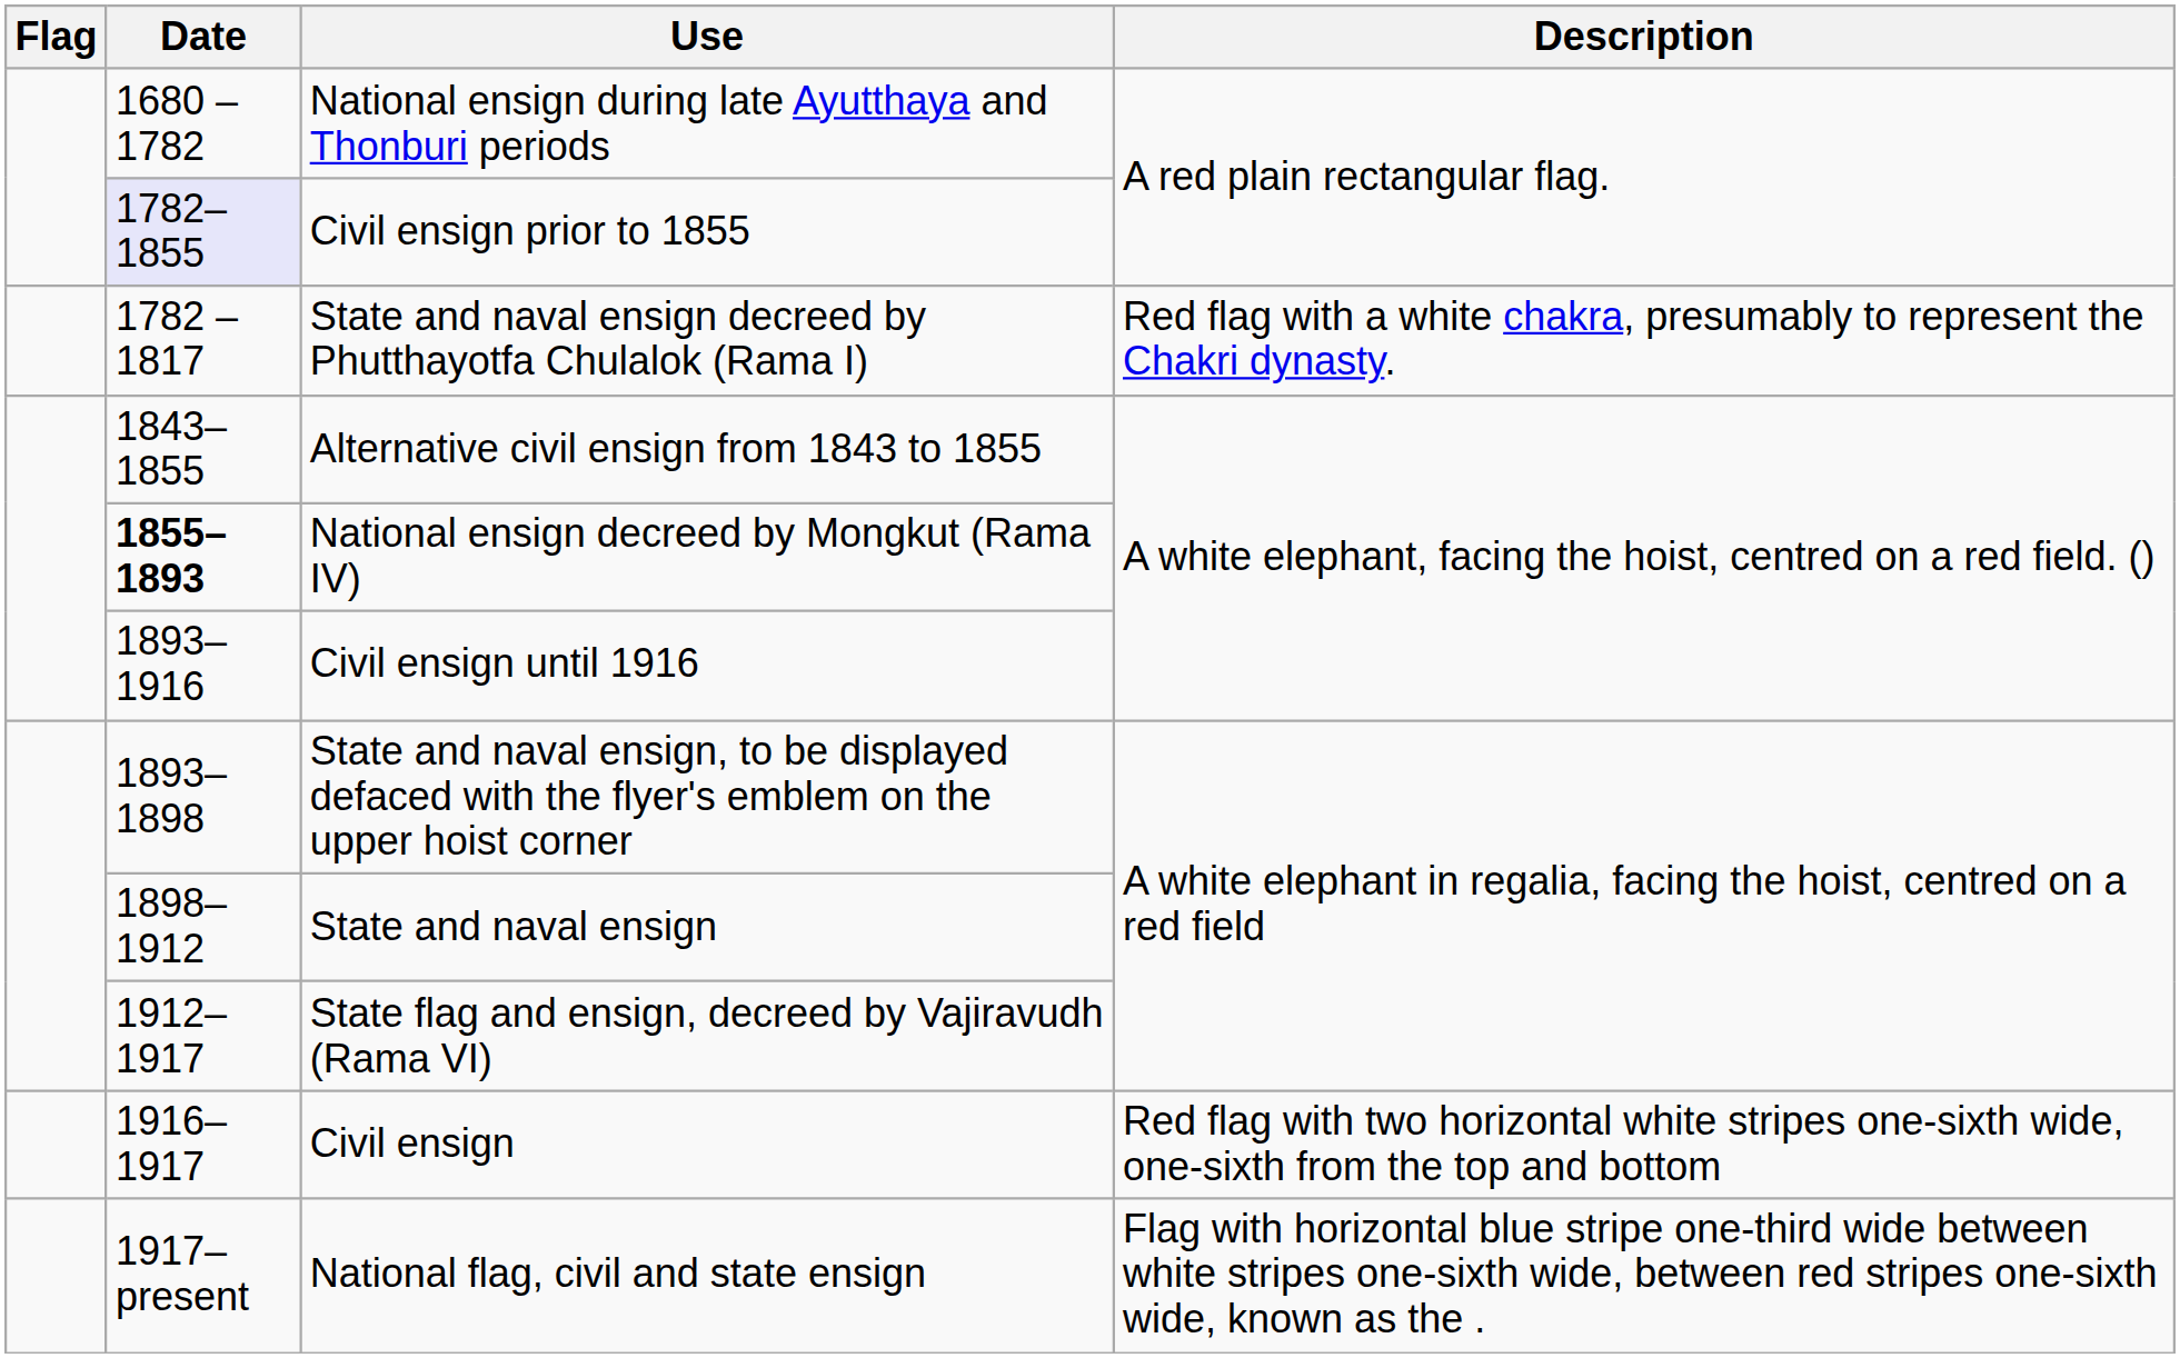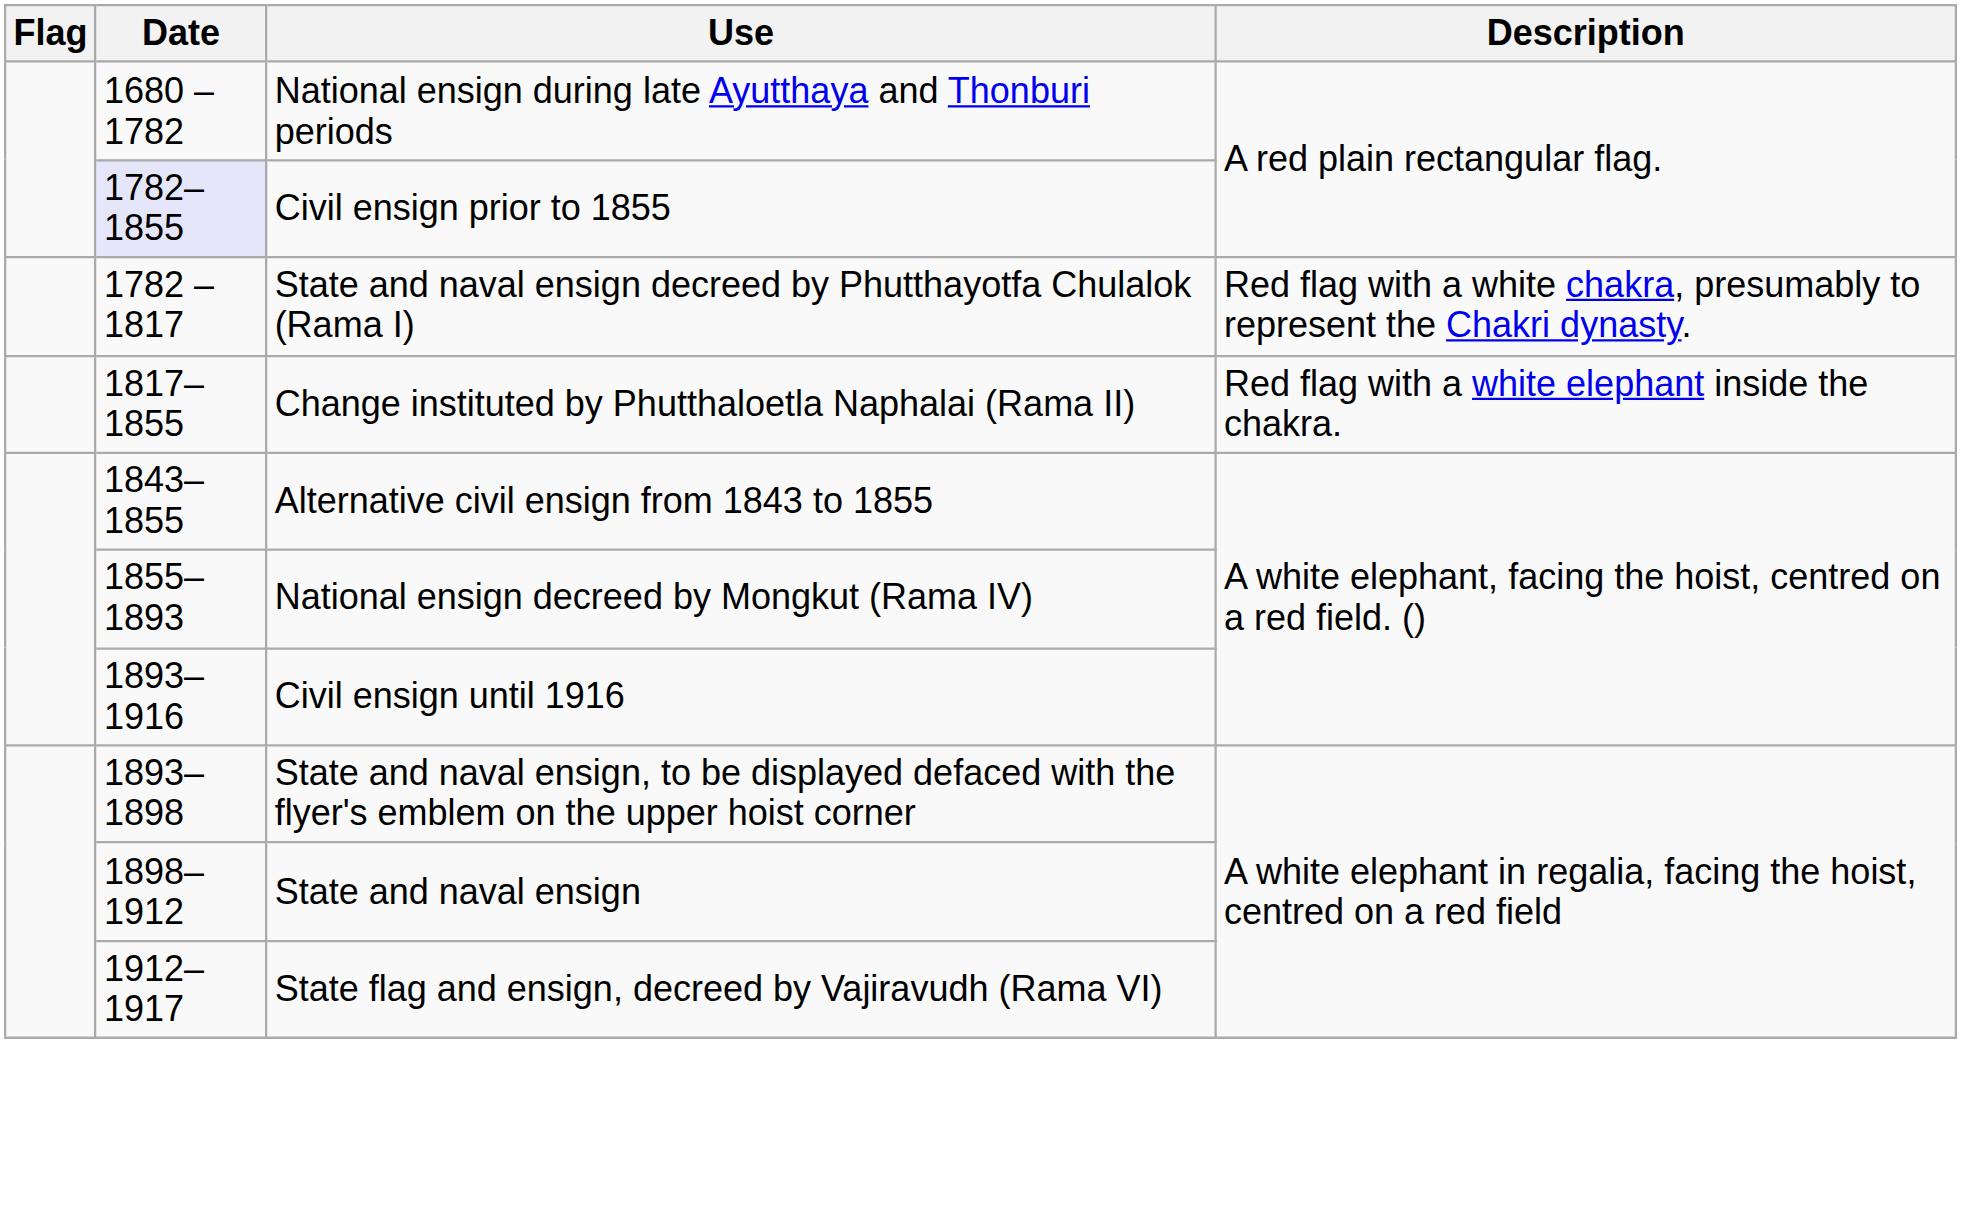+ row: 1817–1855 | Change instituted by Phutthaloetla Naphalai (Rama II) | Red flag with a white elephant inside the chakra.
National ensign decreed by Mongkut (Rama IV) | Date: bold -> normal
- row: 1916–1917 | Civil ensign | Red flag with two horizontal white stripes one-sixth wide, one-sixth from the top and bottom
- row: 1917–present | National flag, civil and state ensign | Flag with horizontal blue stripe one-third wide between white stripes one-sixth wide, between red stripes one-sixth wide, known as the .
